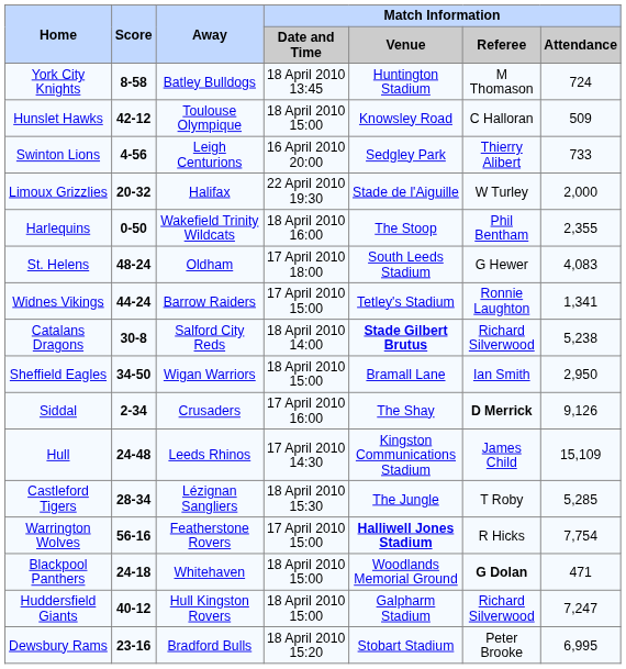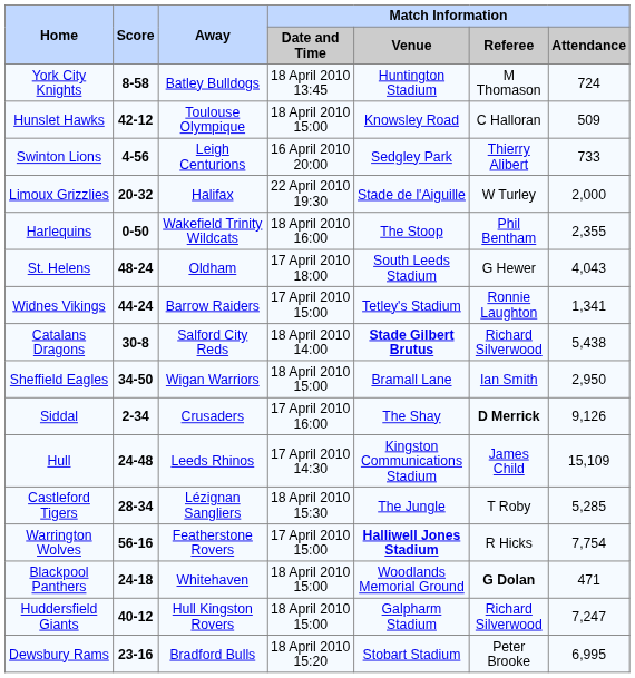St. Helens | Match Information / Attendance: 4,083 -> 4,043
Catalans Dragons | Match Information / Attendance: 5,238 -> 5,438
